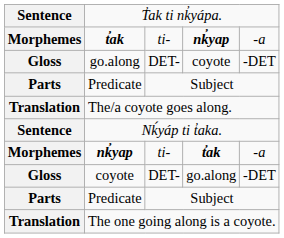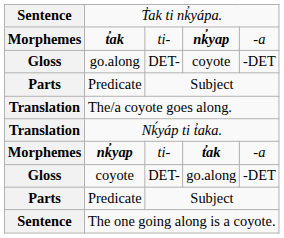Nḱyáp ti t̓aka. | column 1: Sentence -> Translation
The one going along is a coyote. | column 1: Translation -> Sentence
